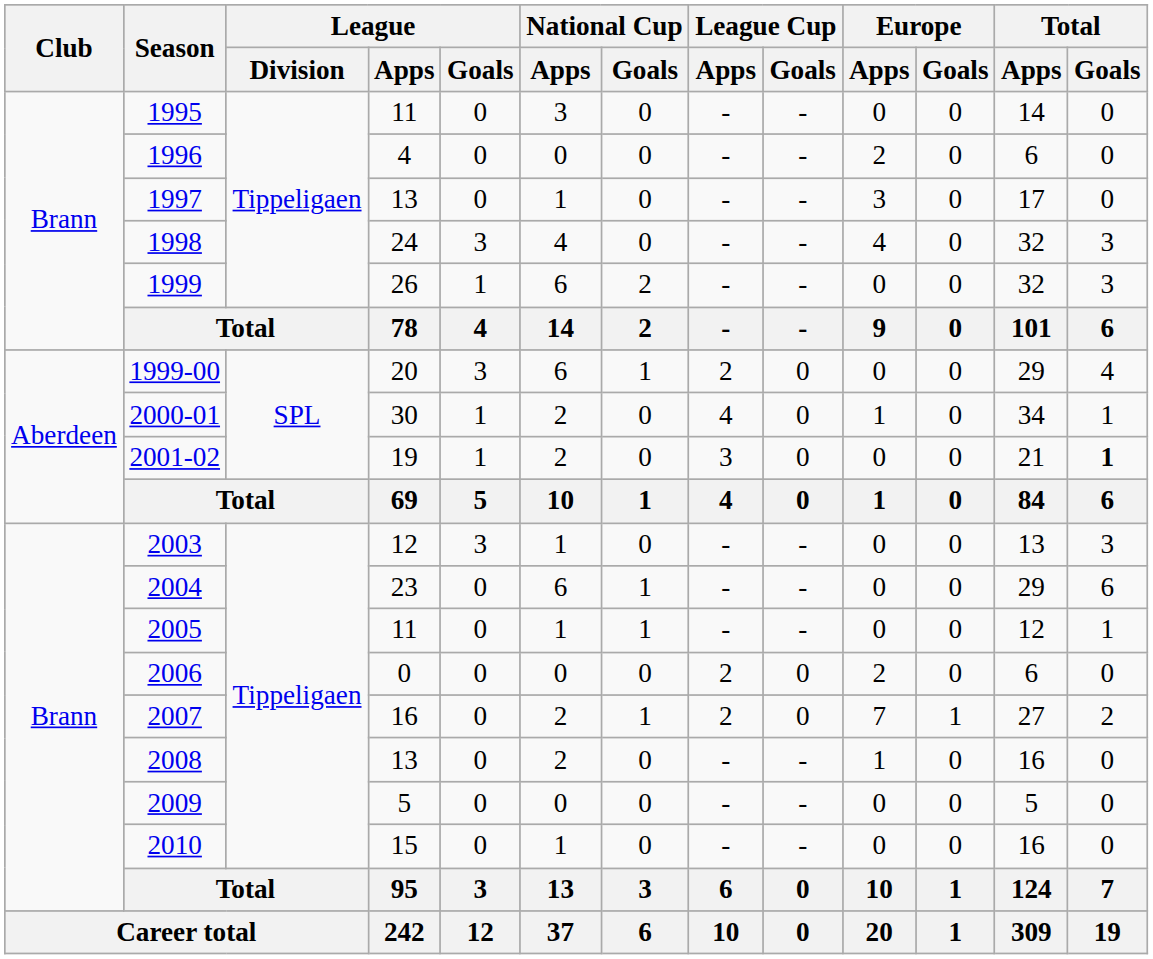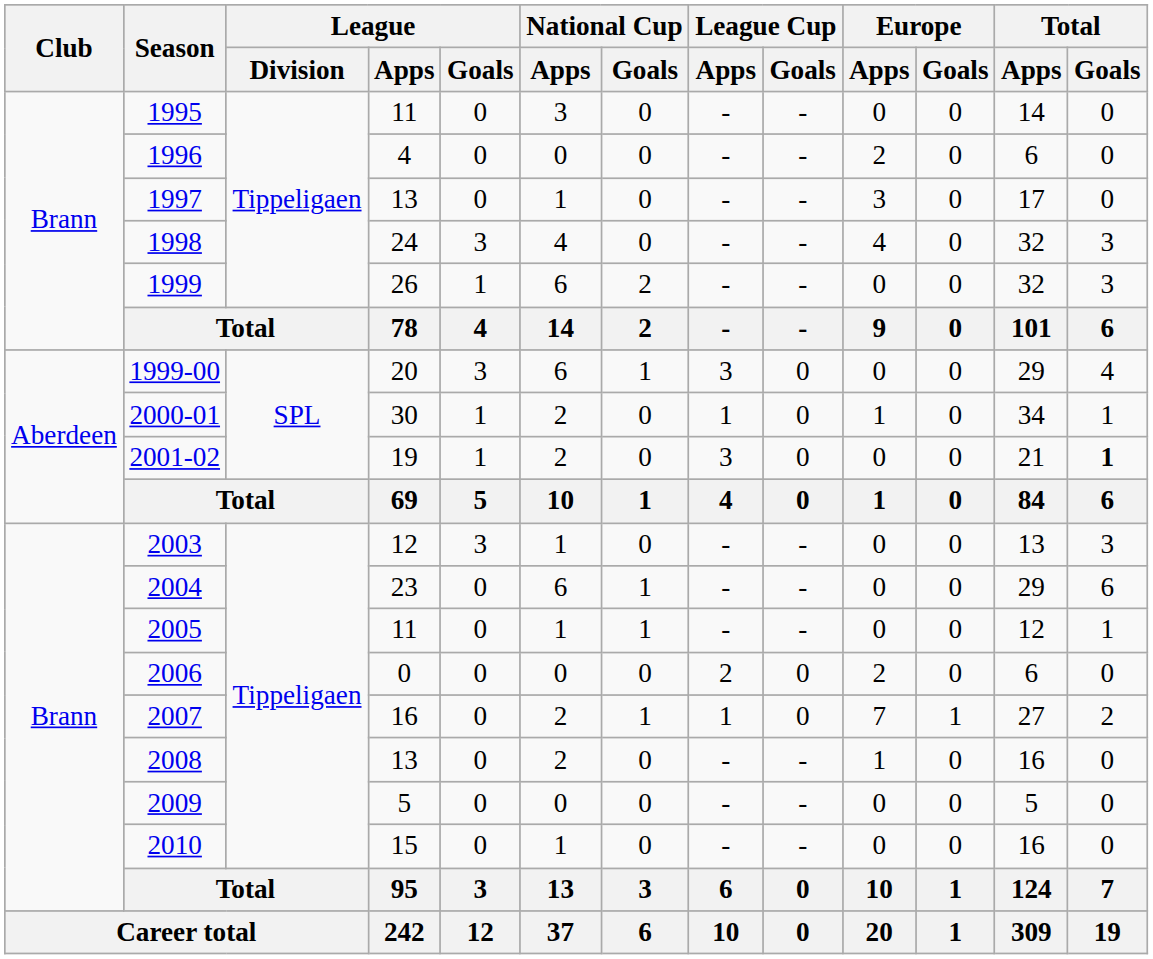1999-00 | League Cup / Apps: 2 -> 3
2000-01 | League Cup / Apps: 4 -> 1
2007 | League Cup / Apps: 2 -> 1
